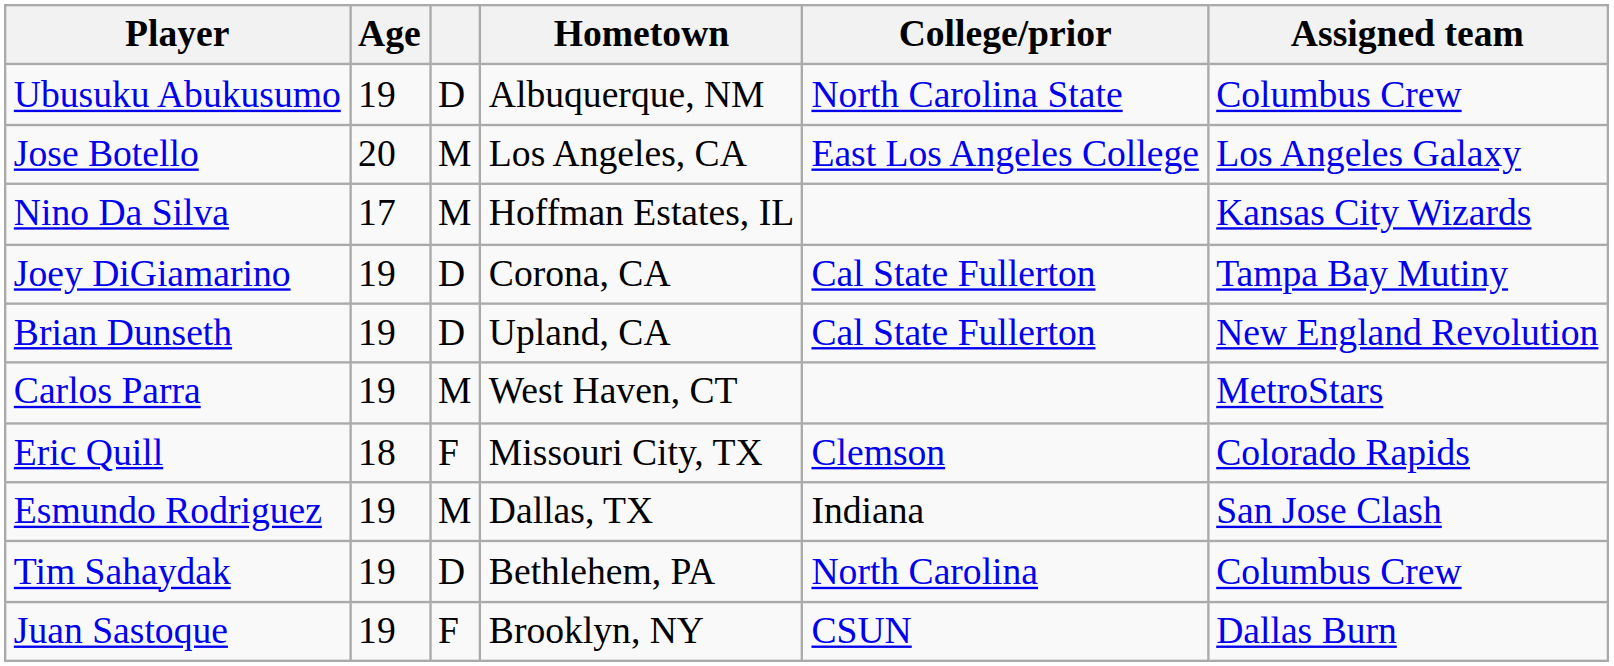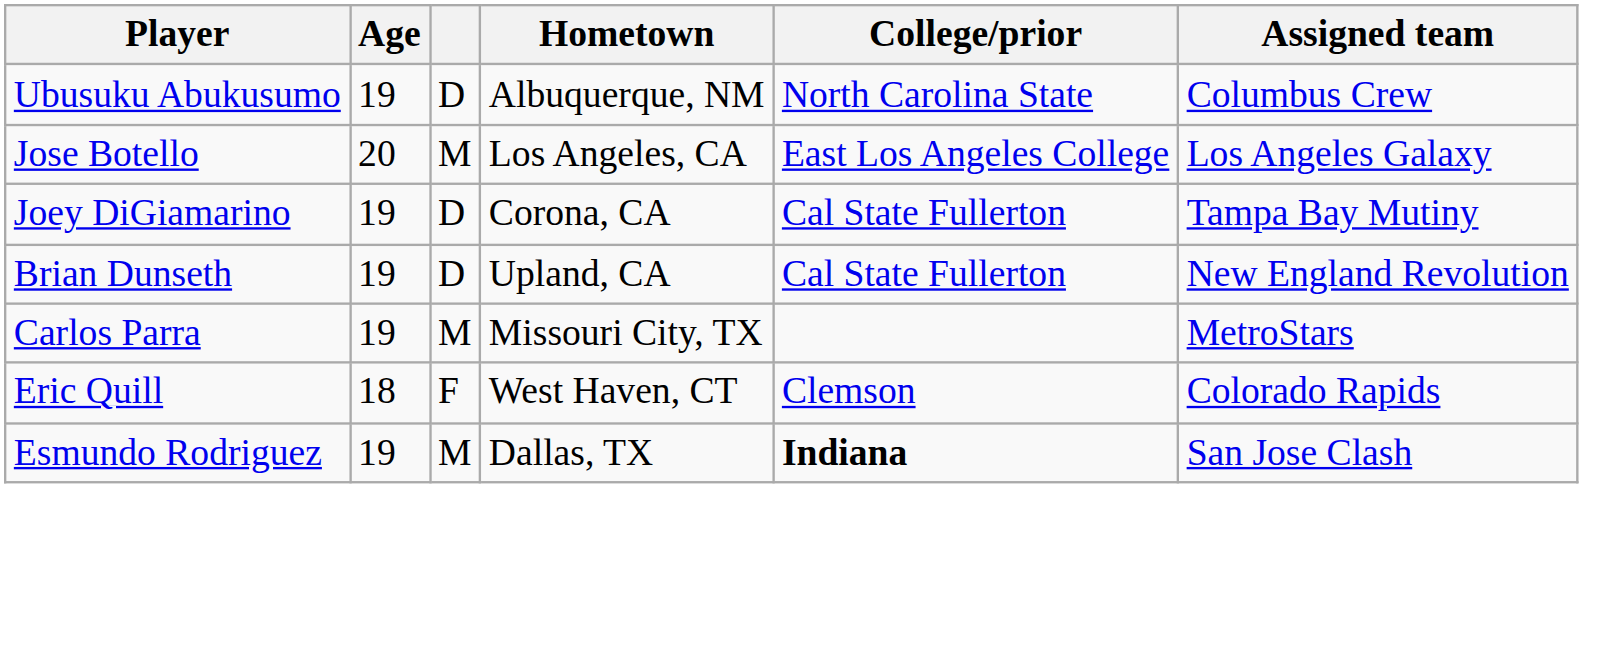- row: Nino Da Silva | 17 | M | Hoffman Estates, IL | Kansas City Wizards
Carlos Parra | Hometown: West Haven, CT -> Missouri City, TX
Eric Quill | Hometown: Missouri City, TX -> West Haven, CT
Esmundo Rodriguez | College/prior: normal -> bold
- row: Tim Sahaydak | 19 | D | Bethlehem, PA | North Carolina | Columbus Crew
- row: Juan Sastoque | 19 | F | Brooklyn, NY | CSUN | Dallas Burn
